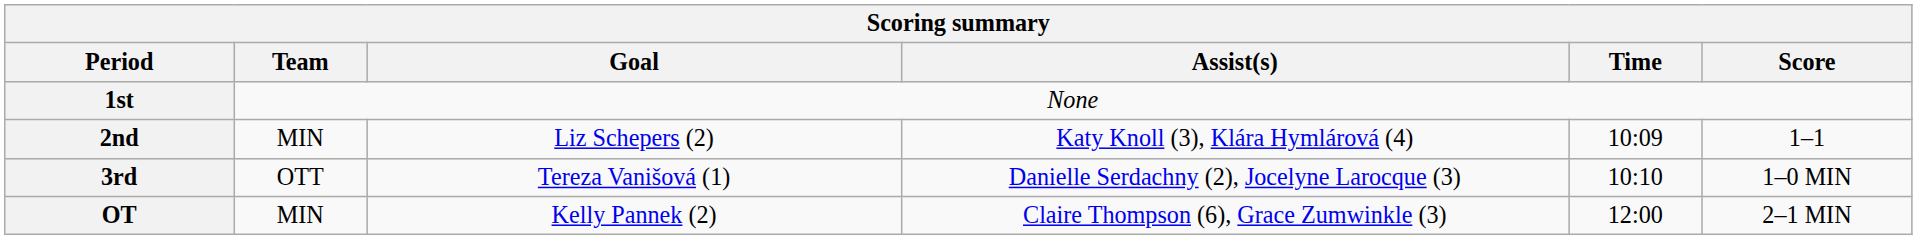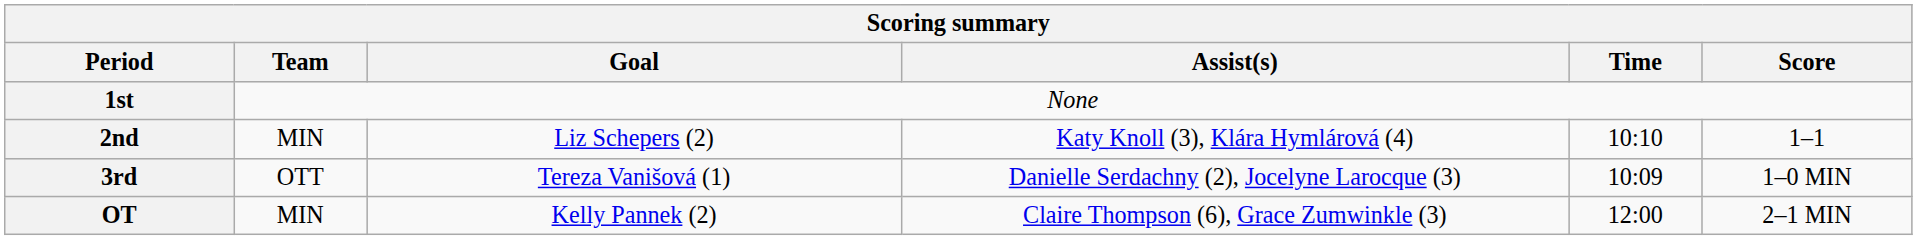2nd | Time: 10:09 -> 10:10
3rd | Time: 10:10 -> 10:09
